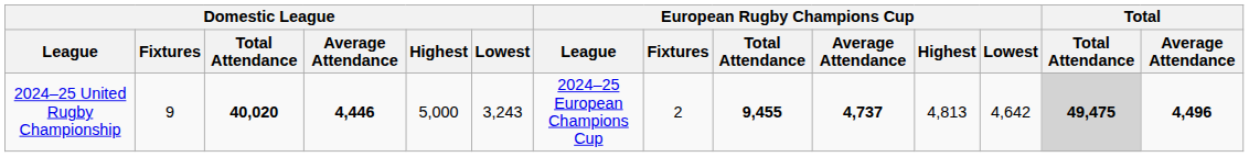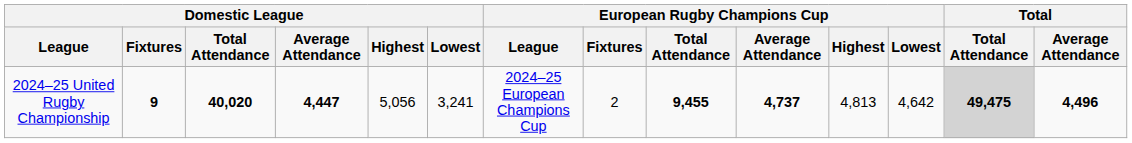2024–25 United Rugby Championship | Domestic League / Fixtures: normal -> bold
2024–25 United Rugby Championship | Domestic League / Average Attendance: 4,446 -> 4,447
2024–25 United Rugby Championship | Domestic League / Highest: 5,000 -> 5,056
2024–25 United Rugby Championship | Domestic League / Lowest: 3,243 -> 3,241
